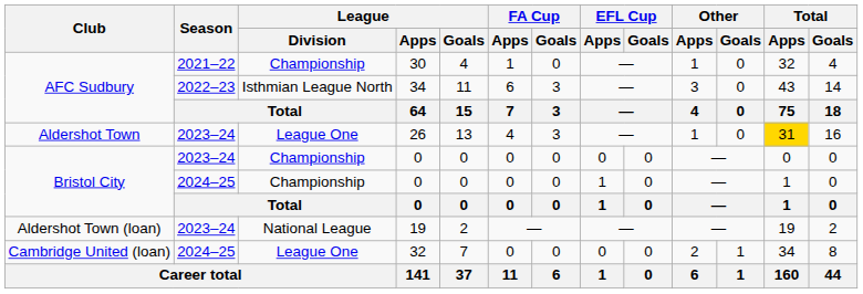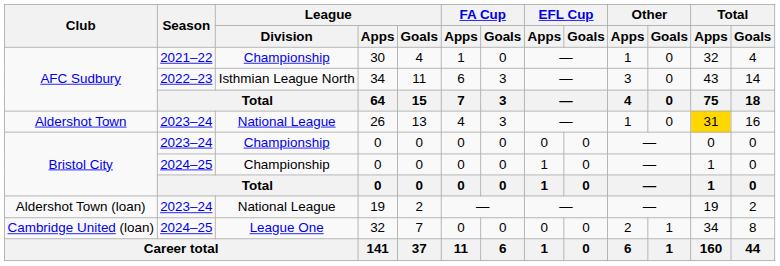26 | League / Division: League One -> National League
